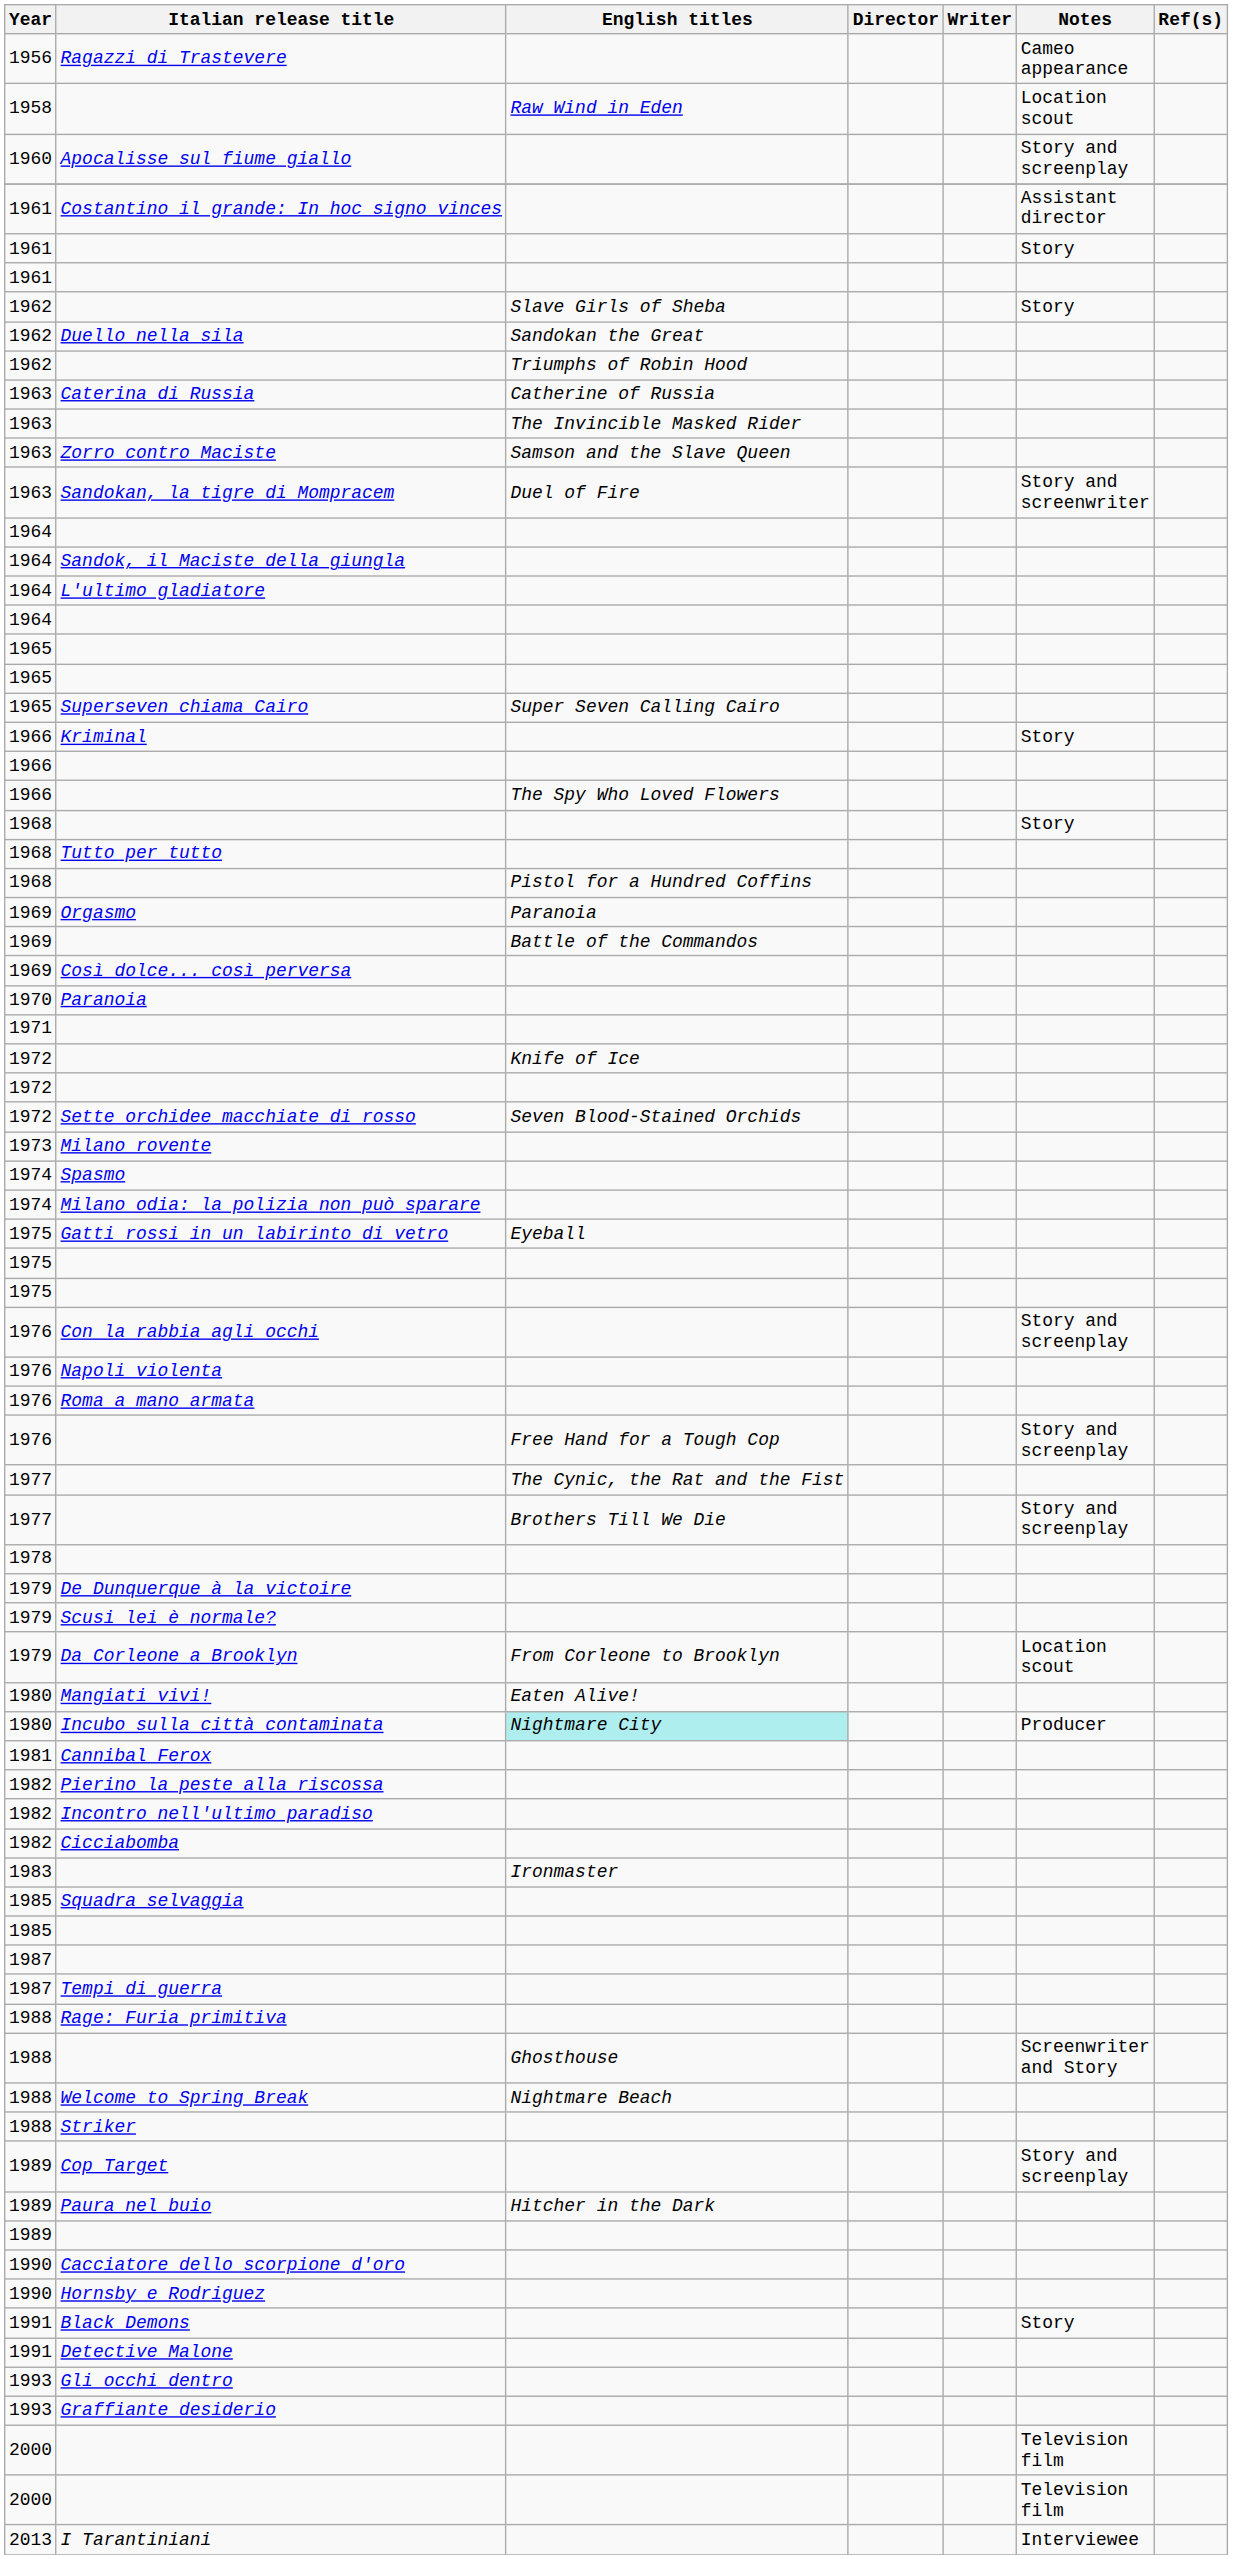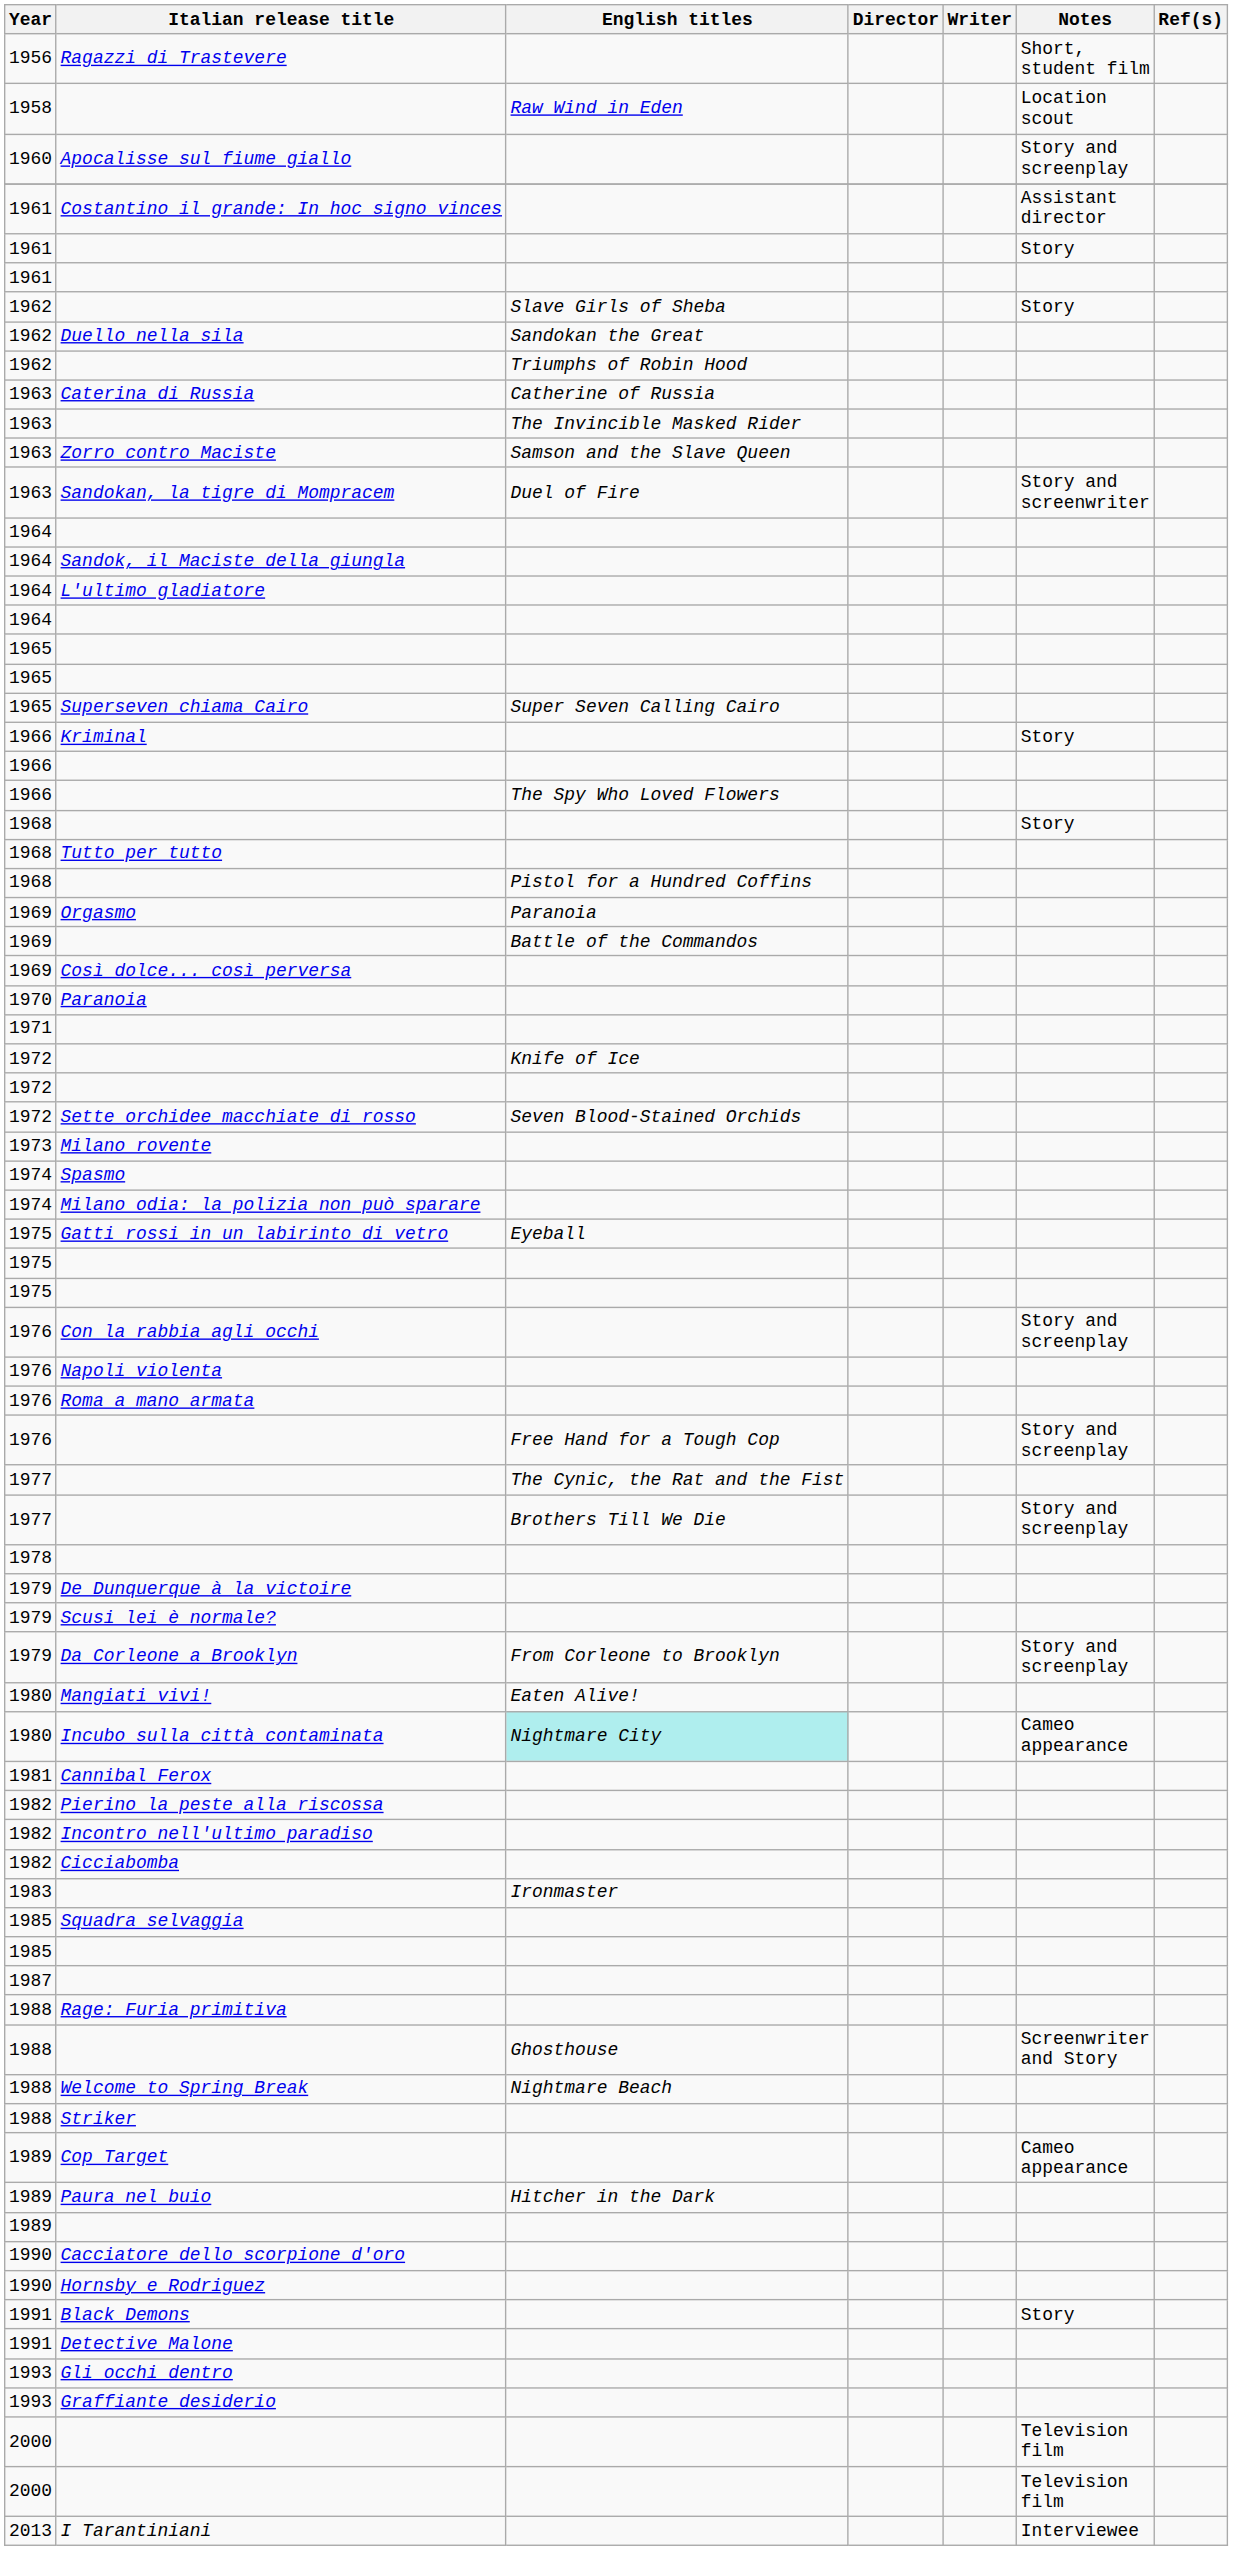Ragazzi di Trastevere | Notes: Cameo appearance -> Short, student film
Da Corleone a Brooklyn | Notes: Location scout -> Story and screenplay
Incubo sulla città contaminata | Notes: Producer -> Cameo appearance
- row: 1987 | Tempi di guerra
Cop Target | Notes: Story and screenplay -> Cameo appearance
